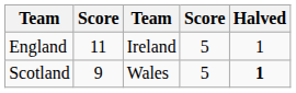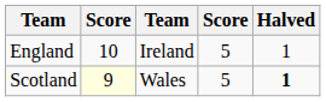England | column 2: 11 -> 10
Scotland | column 2: no background -> lightyellow background
